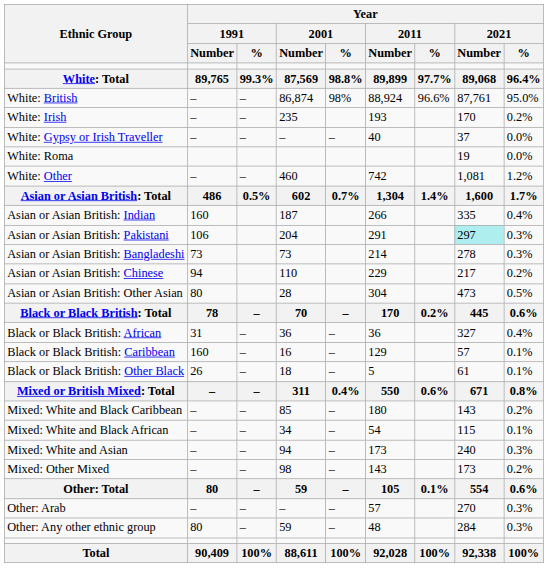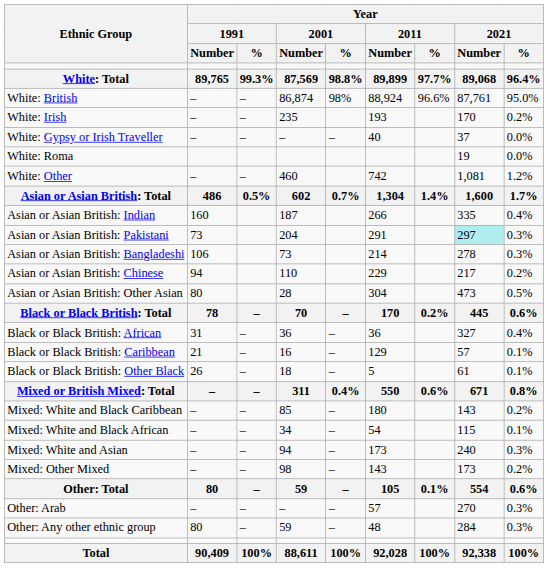Asian or Asian British: Pakistani | Year / 1991 / Number: 106 -> 73
Asian or Asian British: Bangladeshi | Year / 1991 / Number: 73 -> 106
Black or Black British: Caribbean | Year / 1991 / Number: 160 -> 21
